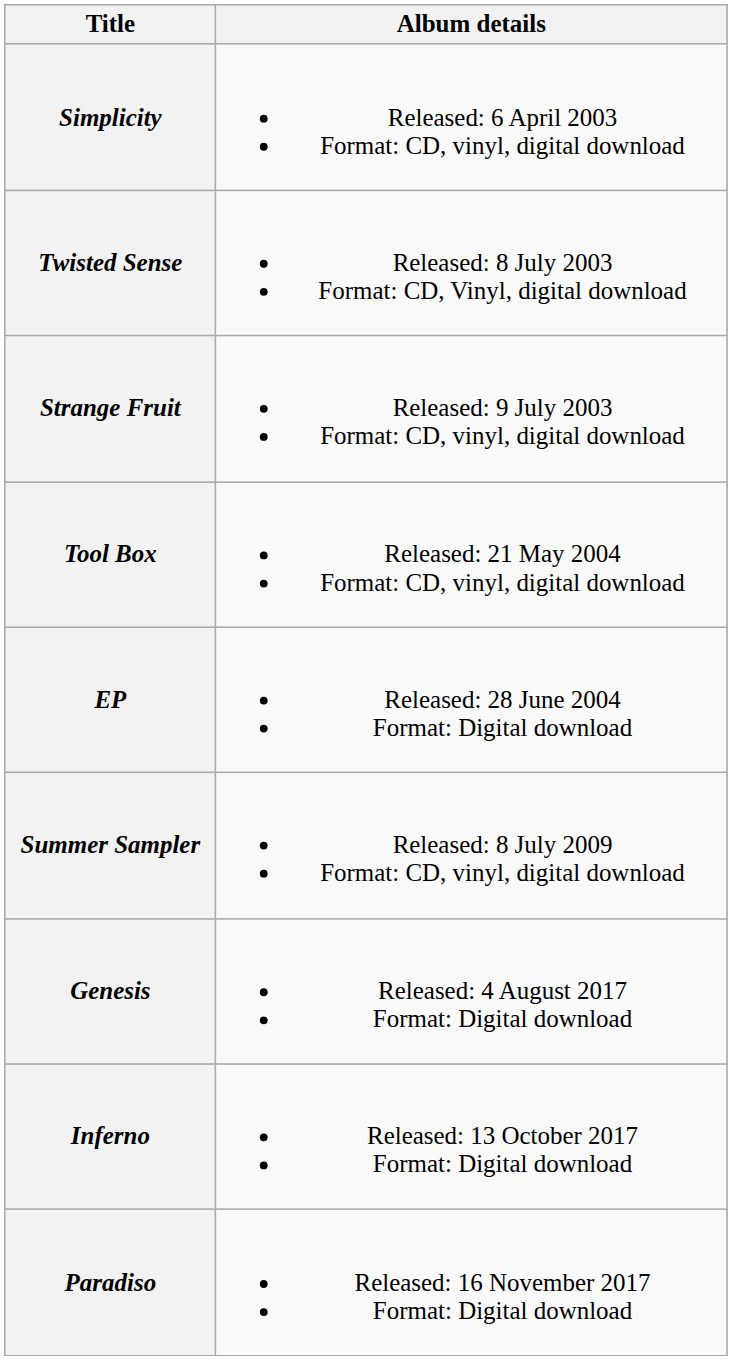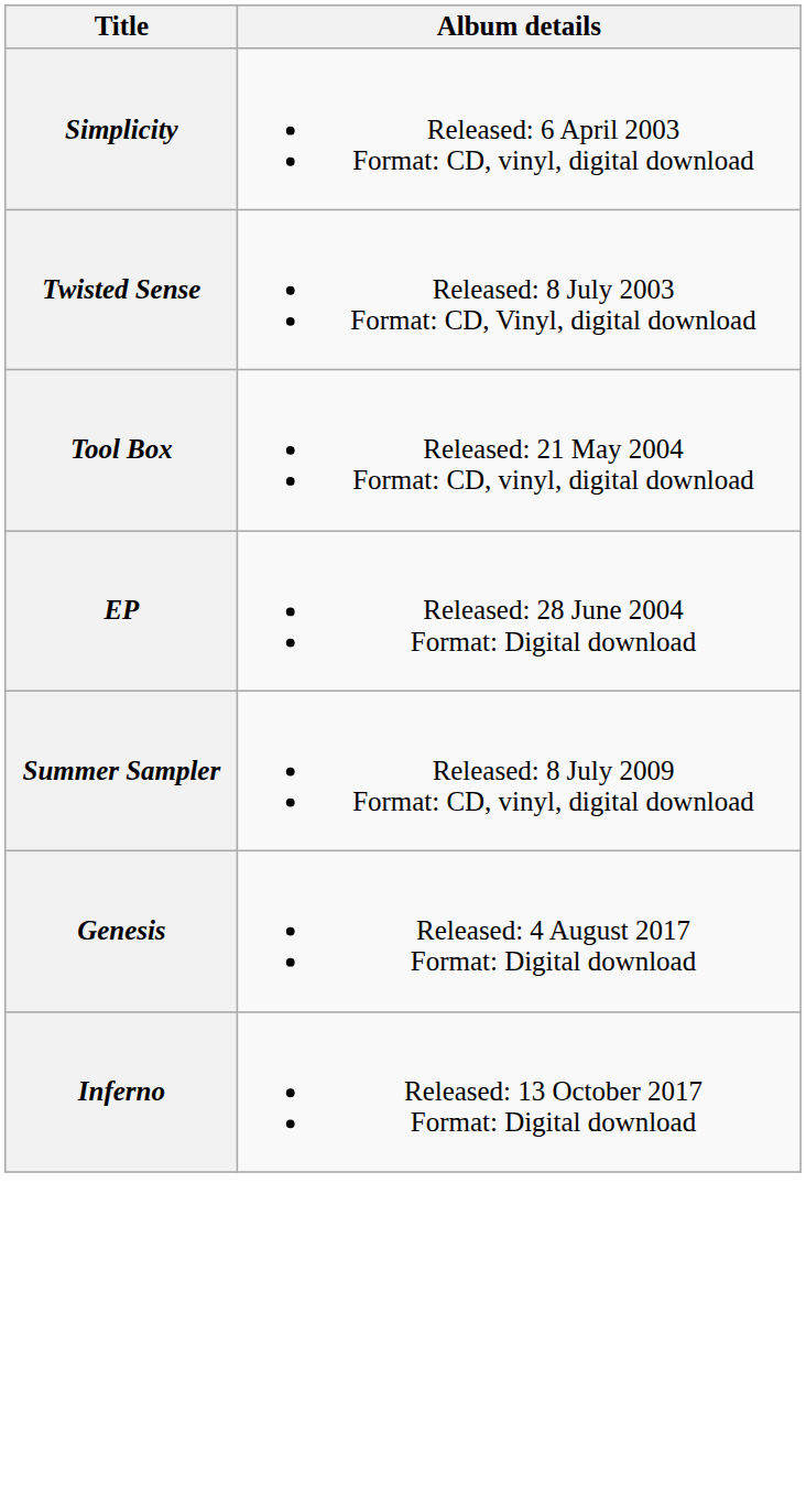- row: Strange Fruit | Released: 9 July 2003 Format: CD, vinyl, digital download
- row: Paradiso | Released: 16 November 2017 Format: Digital download
